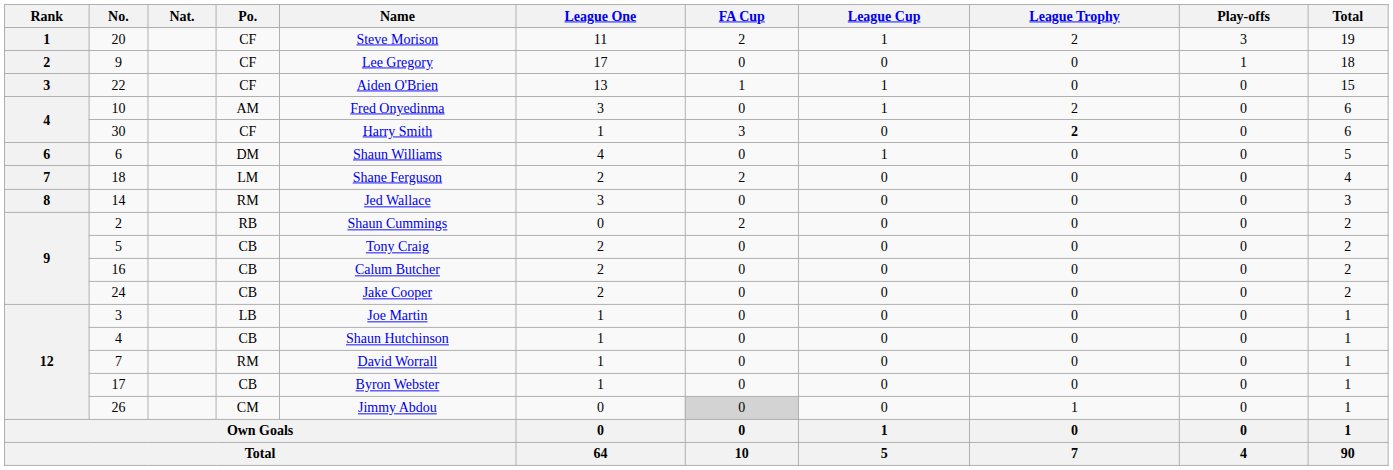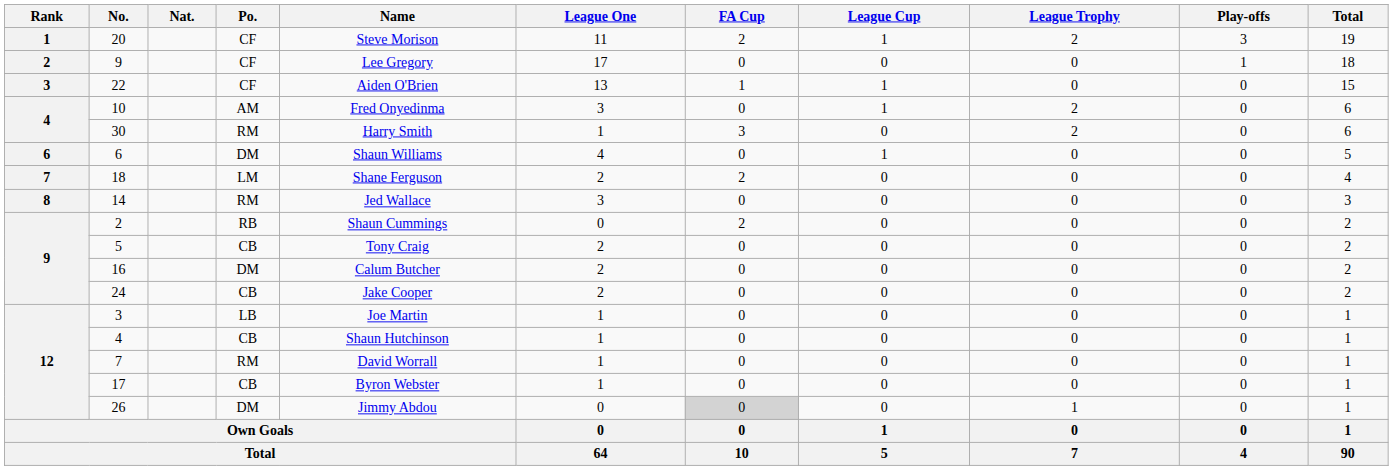30 | Po.: CF -> RM
30 | League Trophy: bold -> normal
16 | Po.: CB -> DM
26 | Po.: CM -> DM
